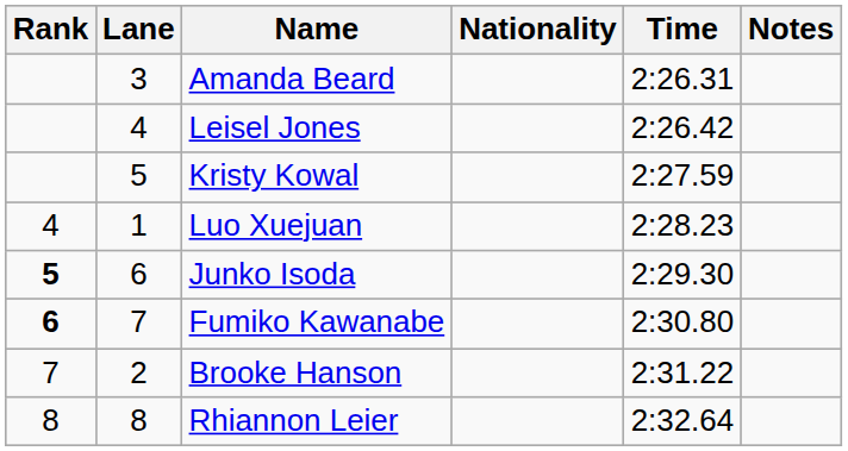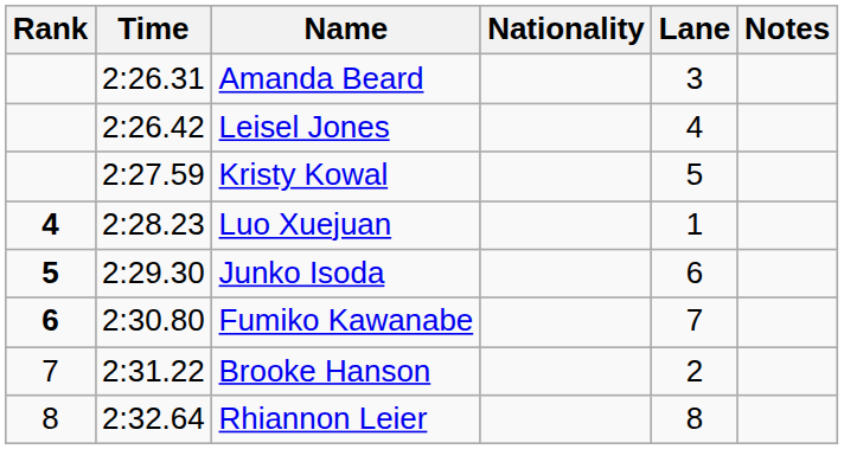columns swapped: Lane <-> Time
Luo Xuejuan | Rank: normal -> bold
